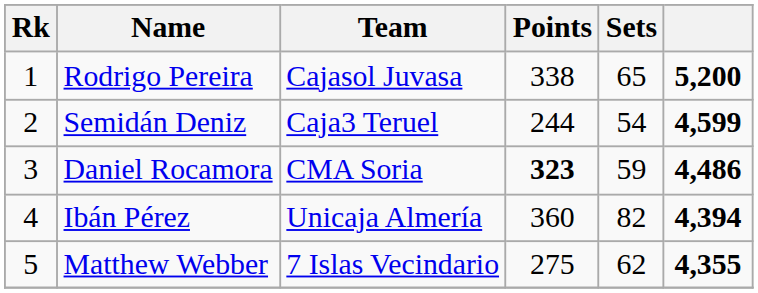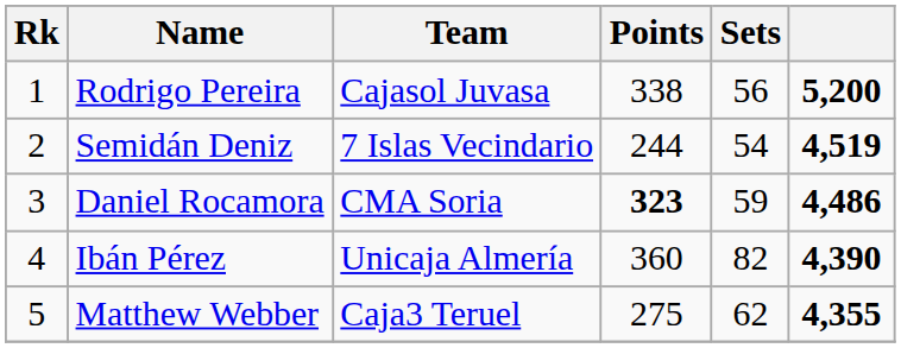Rodrigo Pereira | Sets: 65 -> 56
Semidán Deniz | Team: Caja3 Teruel -> 7 Islas Vecindario
Semidán Deniz | column 6: 4,599 -> 4,519
Ibán Pérez | column 6: 4,394 -> 4,390
Matthew Webber | Team: 7 Islas Vecindario -> Caja3 Teruel
